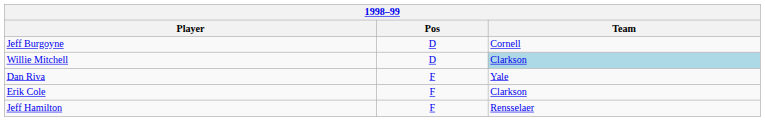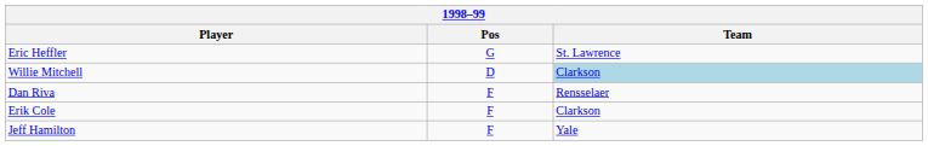+ row: Eric Heffler | G | St. Lawrence
- row: Jeff Burgoyne | D | Cornell
Dan Riva | Team: Yale -> Rensselaer
Jeff Hamilton | Team: Rensselaer -> Yale
